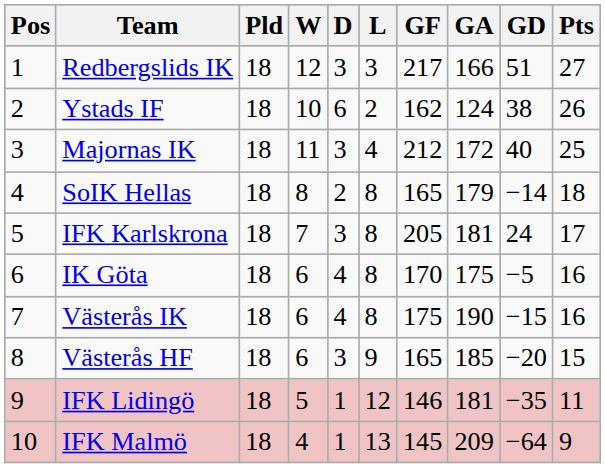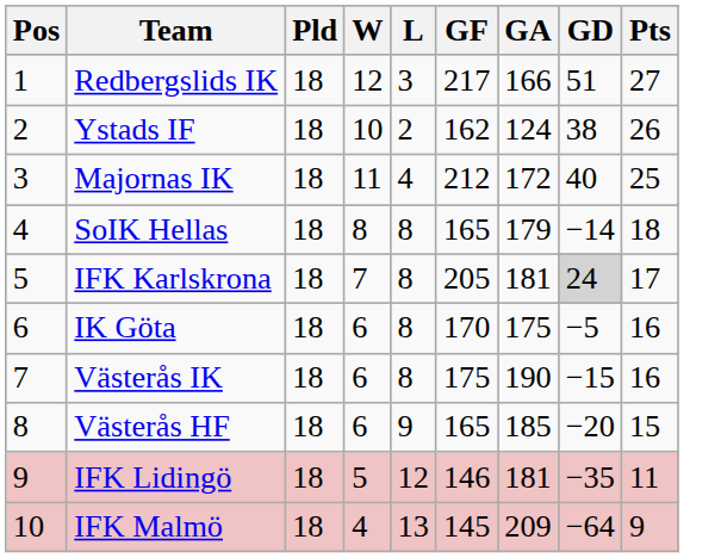- column: D | 3 | 6 | 3 | 2 | 3 | 4 | 4 | 3 | 1 | 1
IFK Karlskrona | GD: no background -> lightgrey background
